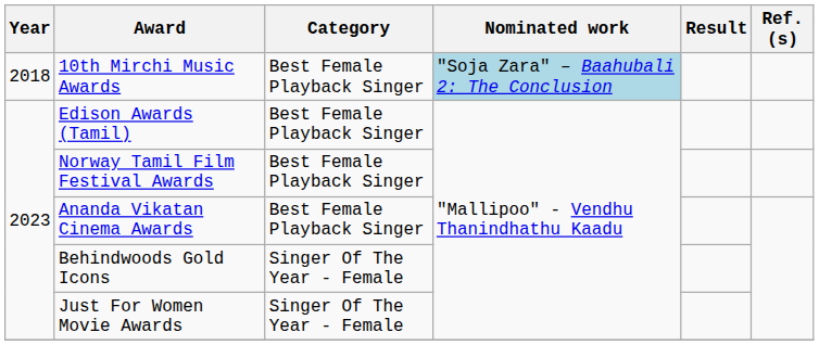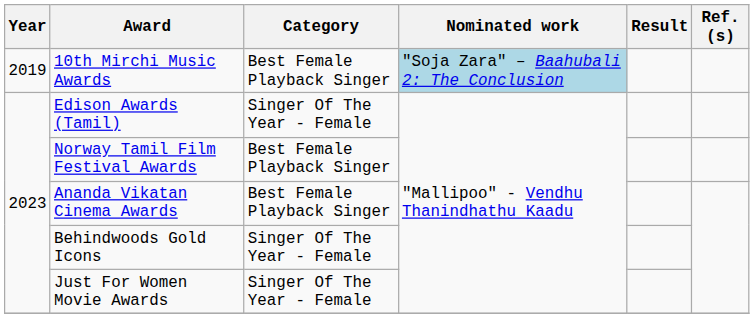10th Mirchi Music Awards | Year: 2018 -> 2019
Edison Awards (Tamil) | Category: Best Female Playback Singer -> Singer Of The Year - Female
